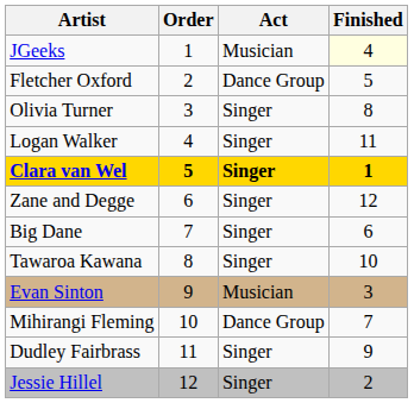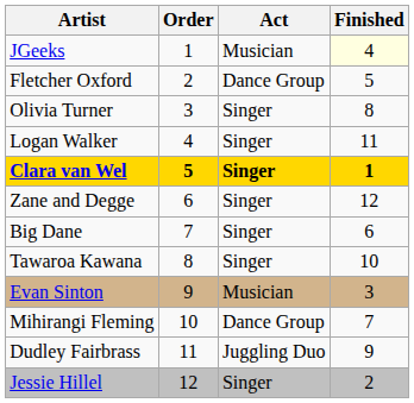Dudley Fairbrass | Act: Singer -> Juggling Duo
